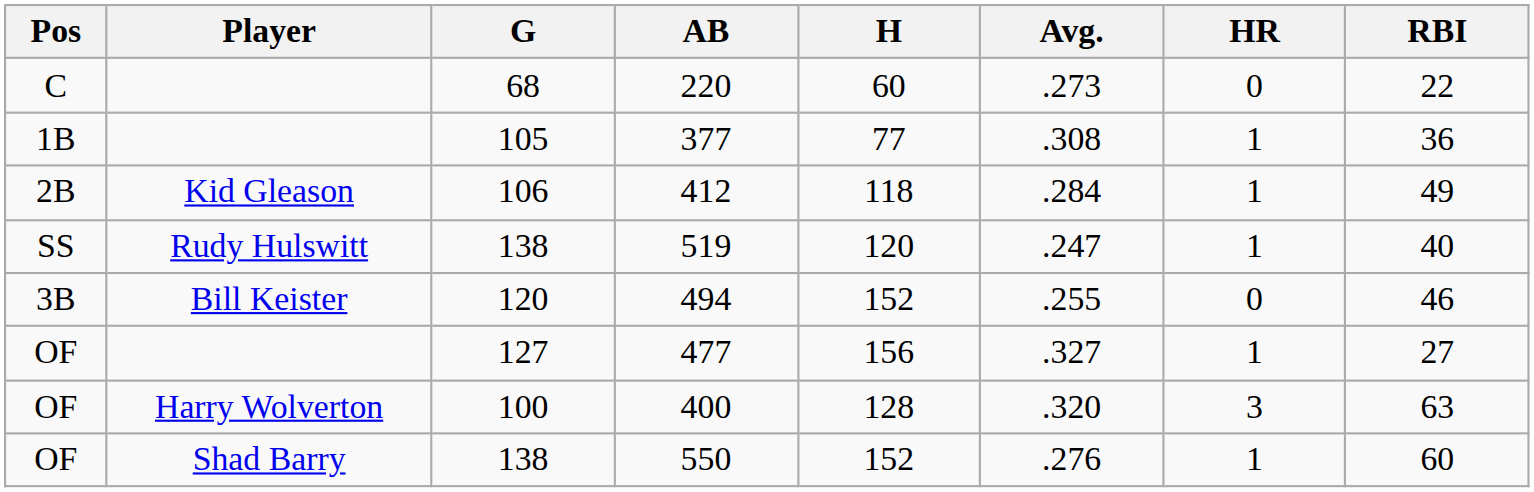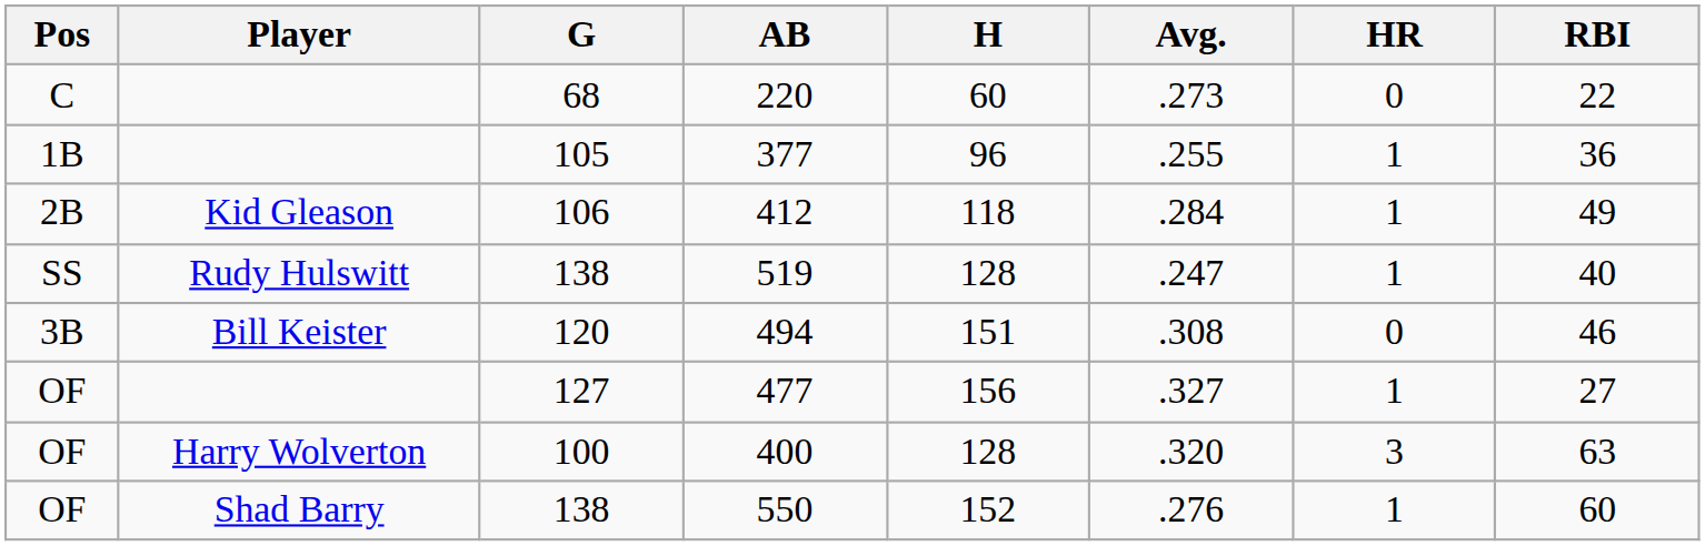377 | H: 77 -> 96
377 | Avg.: .308 -> .255
519 | H: 120 -> 128
494 | H: 152 -> 151
494 | Avg.: .255 -> .308
